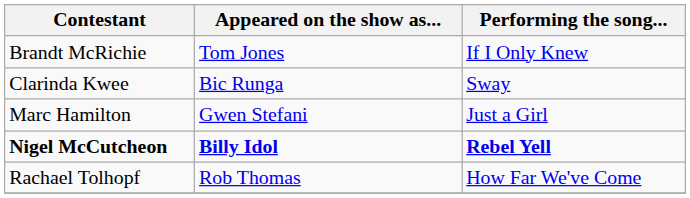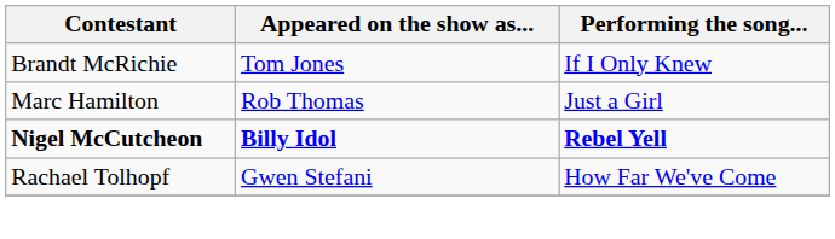- row: Clarinda Kwee | Bic Runga | Sway
Marc Hamilton | Appeared on the show as...: Gwen Stefani -> Rob Thomas
Rachael Tolhopf | Appeared on the show as...: Rob Thomas -> Gwen Stefani
